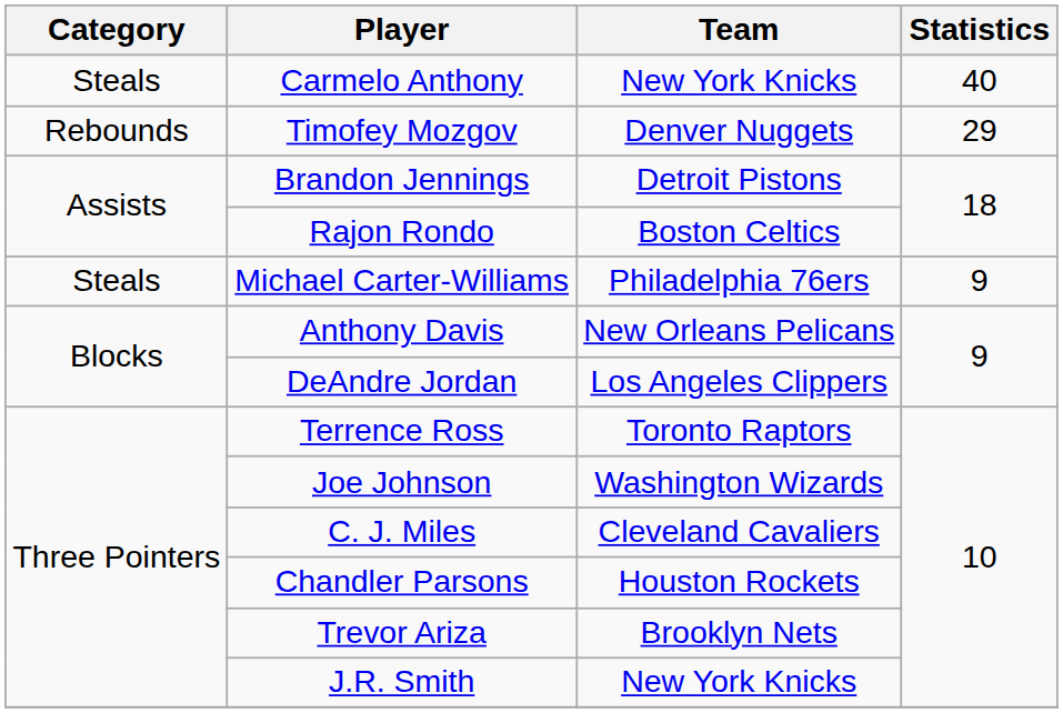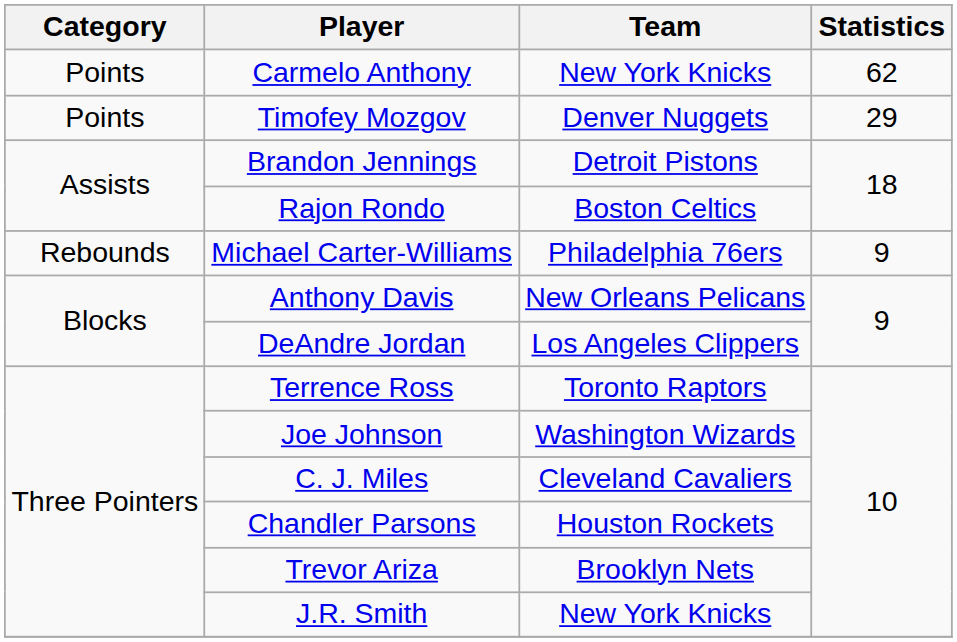Carmelo Anthony | Category: Steals -> Points
Carmelo Anthony | Statistics: 40 -> 62
Timofey Mozgov | Category: Rebounds -> Points
Michael Carter-Williams | Category: Steals -> Rebounds
